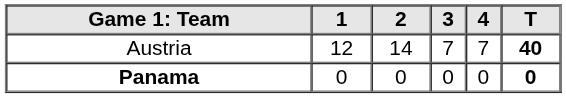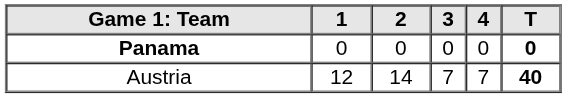rows swapped: Panama <-> Austria
